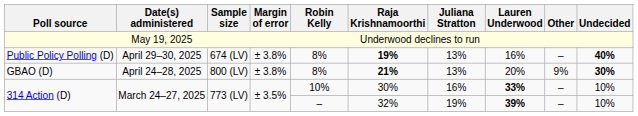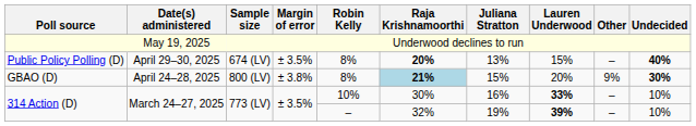Public Policy Polling (D) | Margin of error: ± 3.8% -> ± 3.5%
Public Policy Polling (D) | Raja Krishnamoorthi: 19% -> 20%
Public Policy Polling (D) | Lauren Underwood: 16% -> 15%
GBAO (D) | Raja Krishnamoorthi: no background -> lightblue background
GBAO (D) | Juliana Stratton: 13% -> 15%
